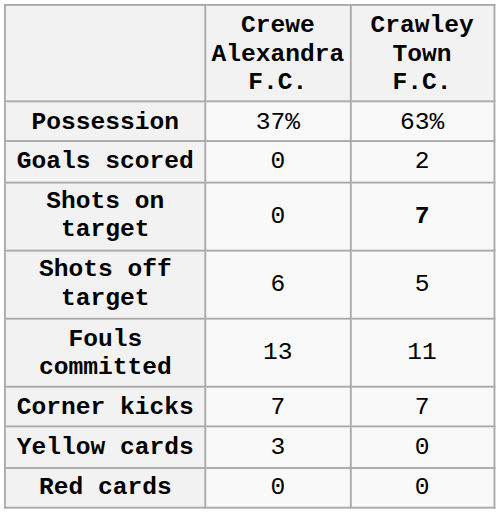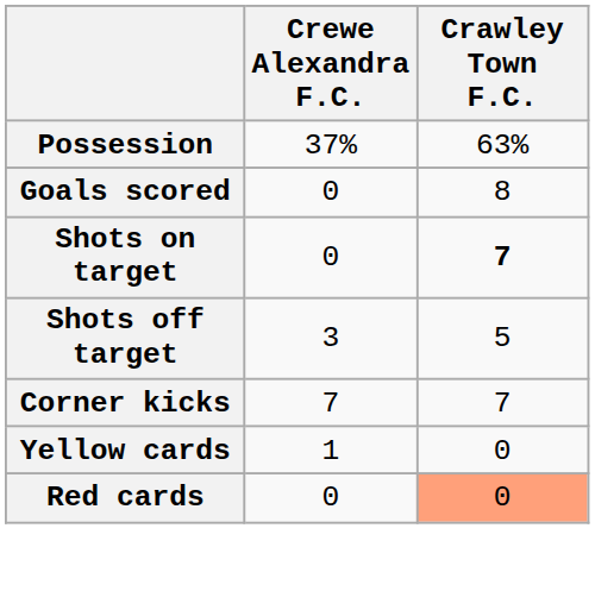Goals scored | Crawley Town F.C.: 2 -> 8
Shots off target | Crewe Alexandra F.C.: 6 -> 3
- row: Fouls committed | 13 | 11
Yellow cards | Crewe Alexandra F.C.: 3 -> 1
Red cards | Crawley Town F.C.: no background -> lightsalmon background
